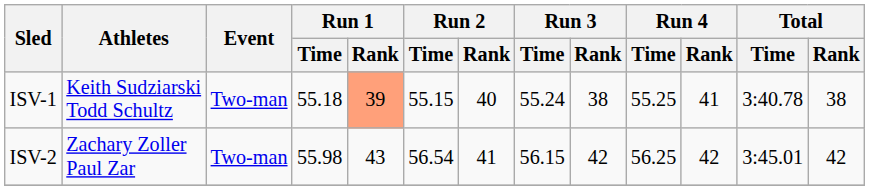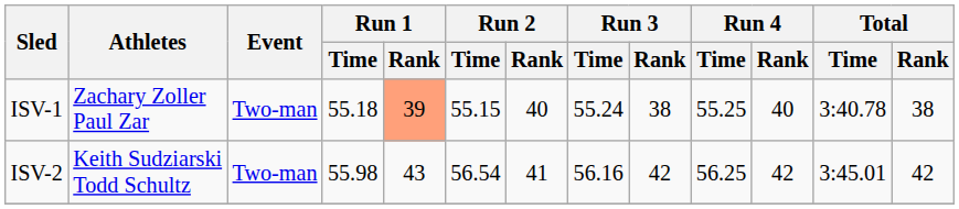ISV-1 | Athletes: Keith Sudziarski Todd Schultz -> Zachary Zoller Paul Zar
ISV-1 | Run 4 / Rank: 41 -> 40
ISV-2 | Athletes: Zachary Zoller Paul Zar -> Keith Sudziarski Todd Schultz
ISV-2 | Run 3 / Time: 56.15 -> 56.16
